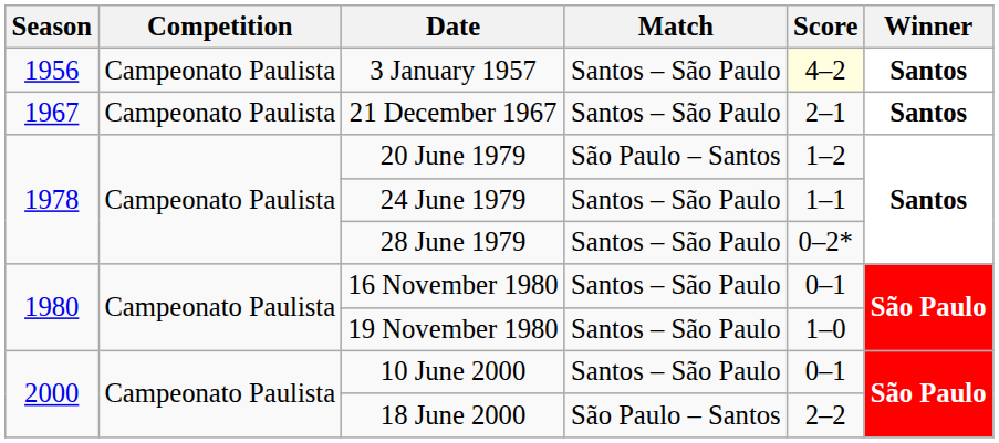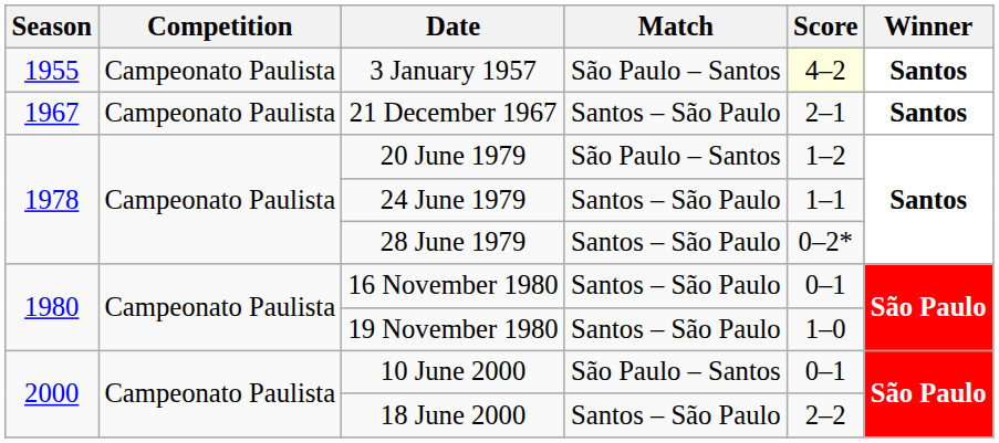3 January 1957 | Season: 1956 -> 1955
3 January 1957 | Match: Santos – São Paulo -> São Paulo – Santos
10 June 2000 | Match: Santos – São Paulo -> São Paulo – Santos
18 June 2000 | Match: São Paulo – Santos -> Santos – São Paulo
